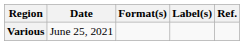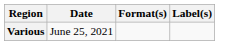- column: Ref.
